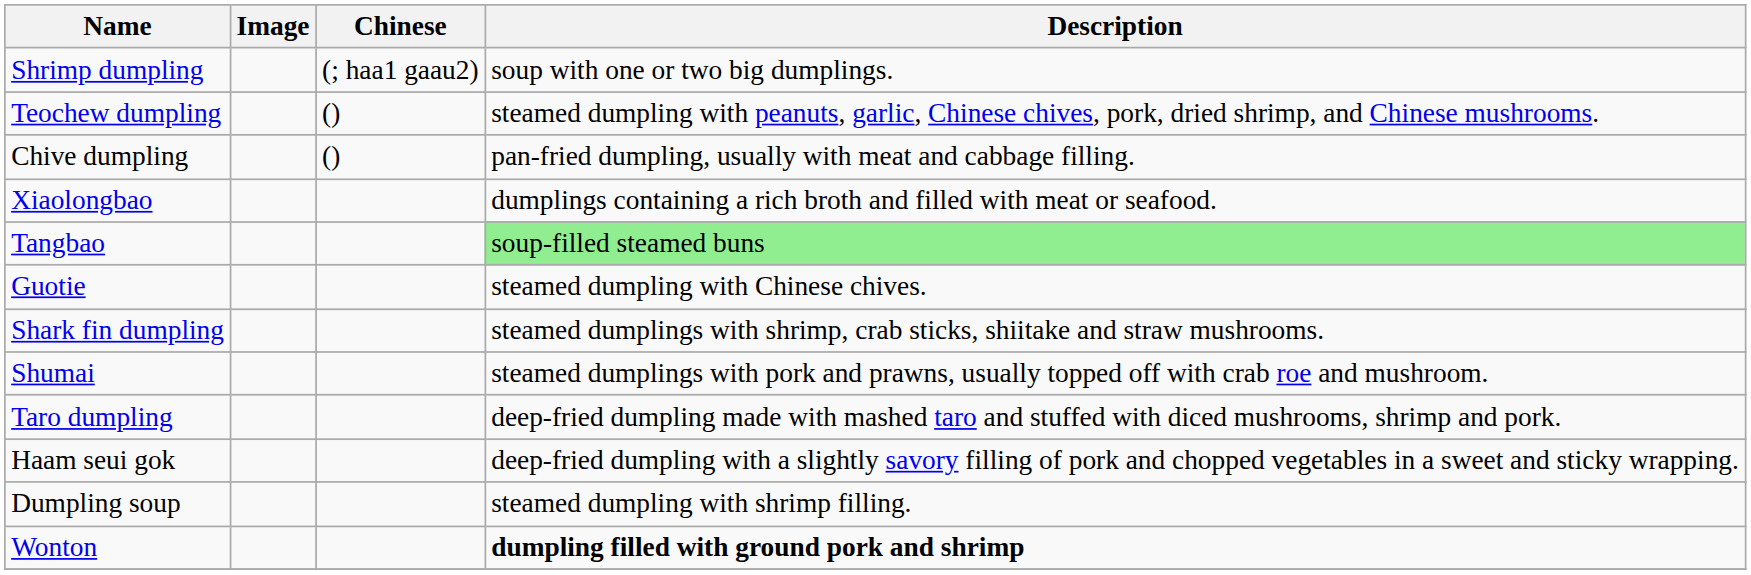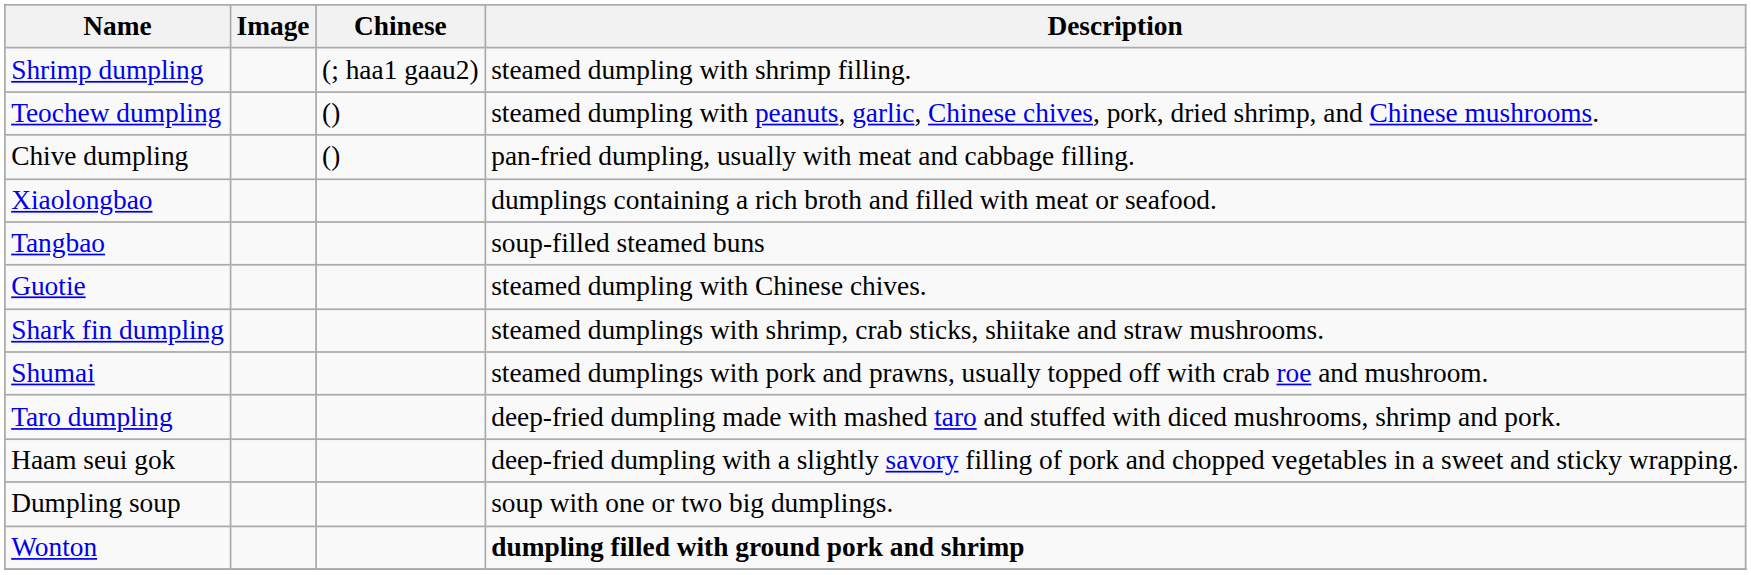Shrimp dumpling | Description: soup with one or two big dumplings. -> steamed dumpling with shrimp filling.
Tangbao | Description: lightgreen background -> no background
Dumpling soup | Description: steamed dumpling with shrimp filling. -> soup with one or two big dumplings.
